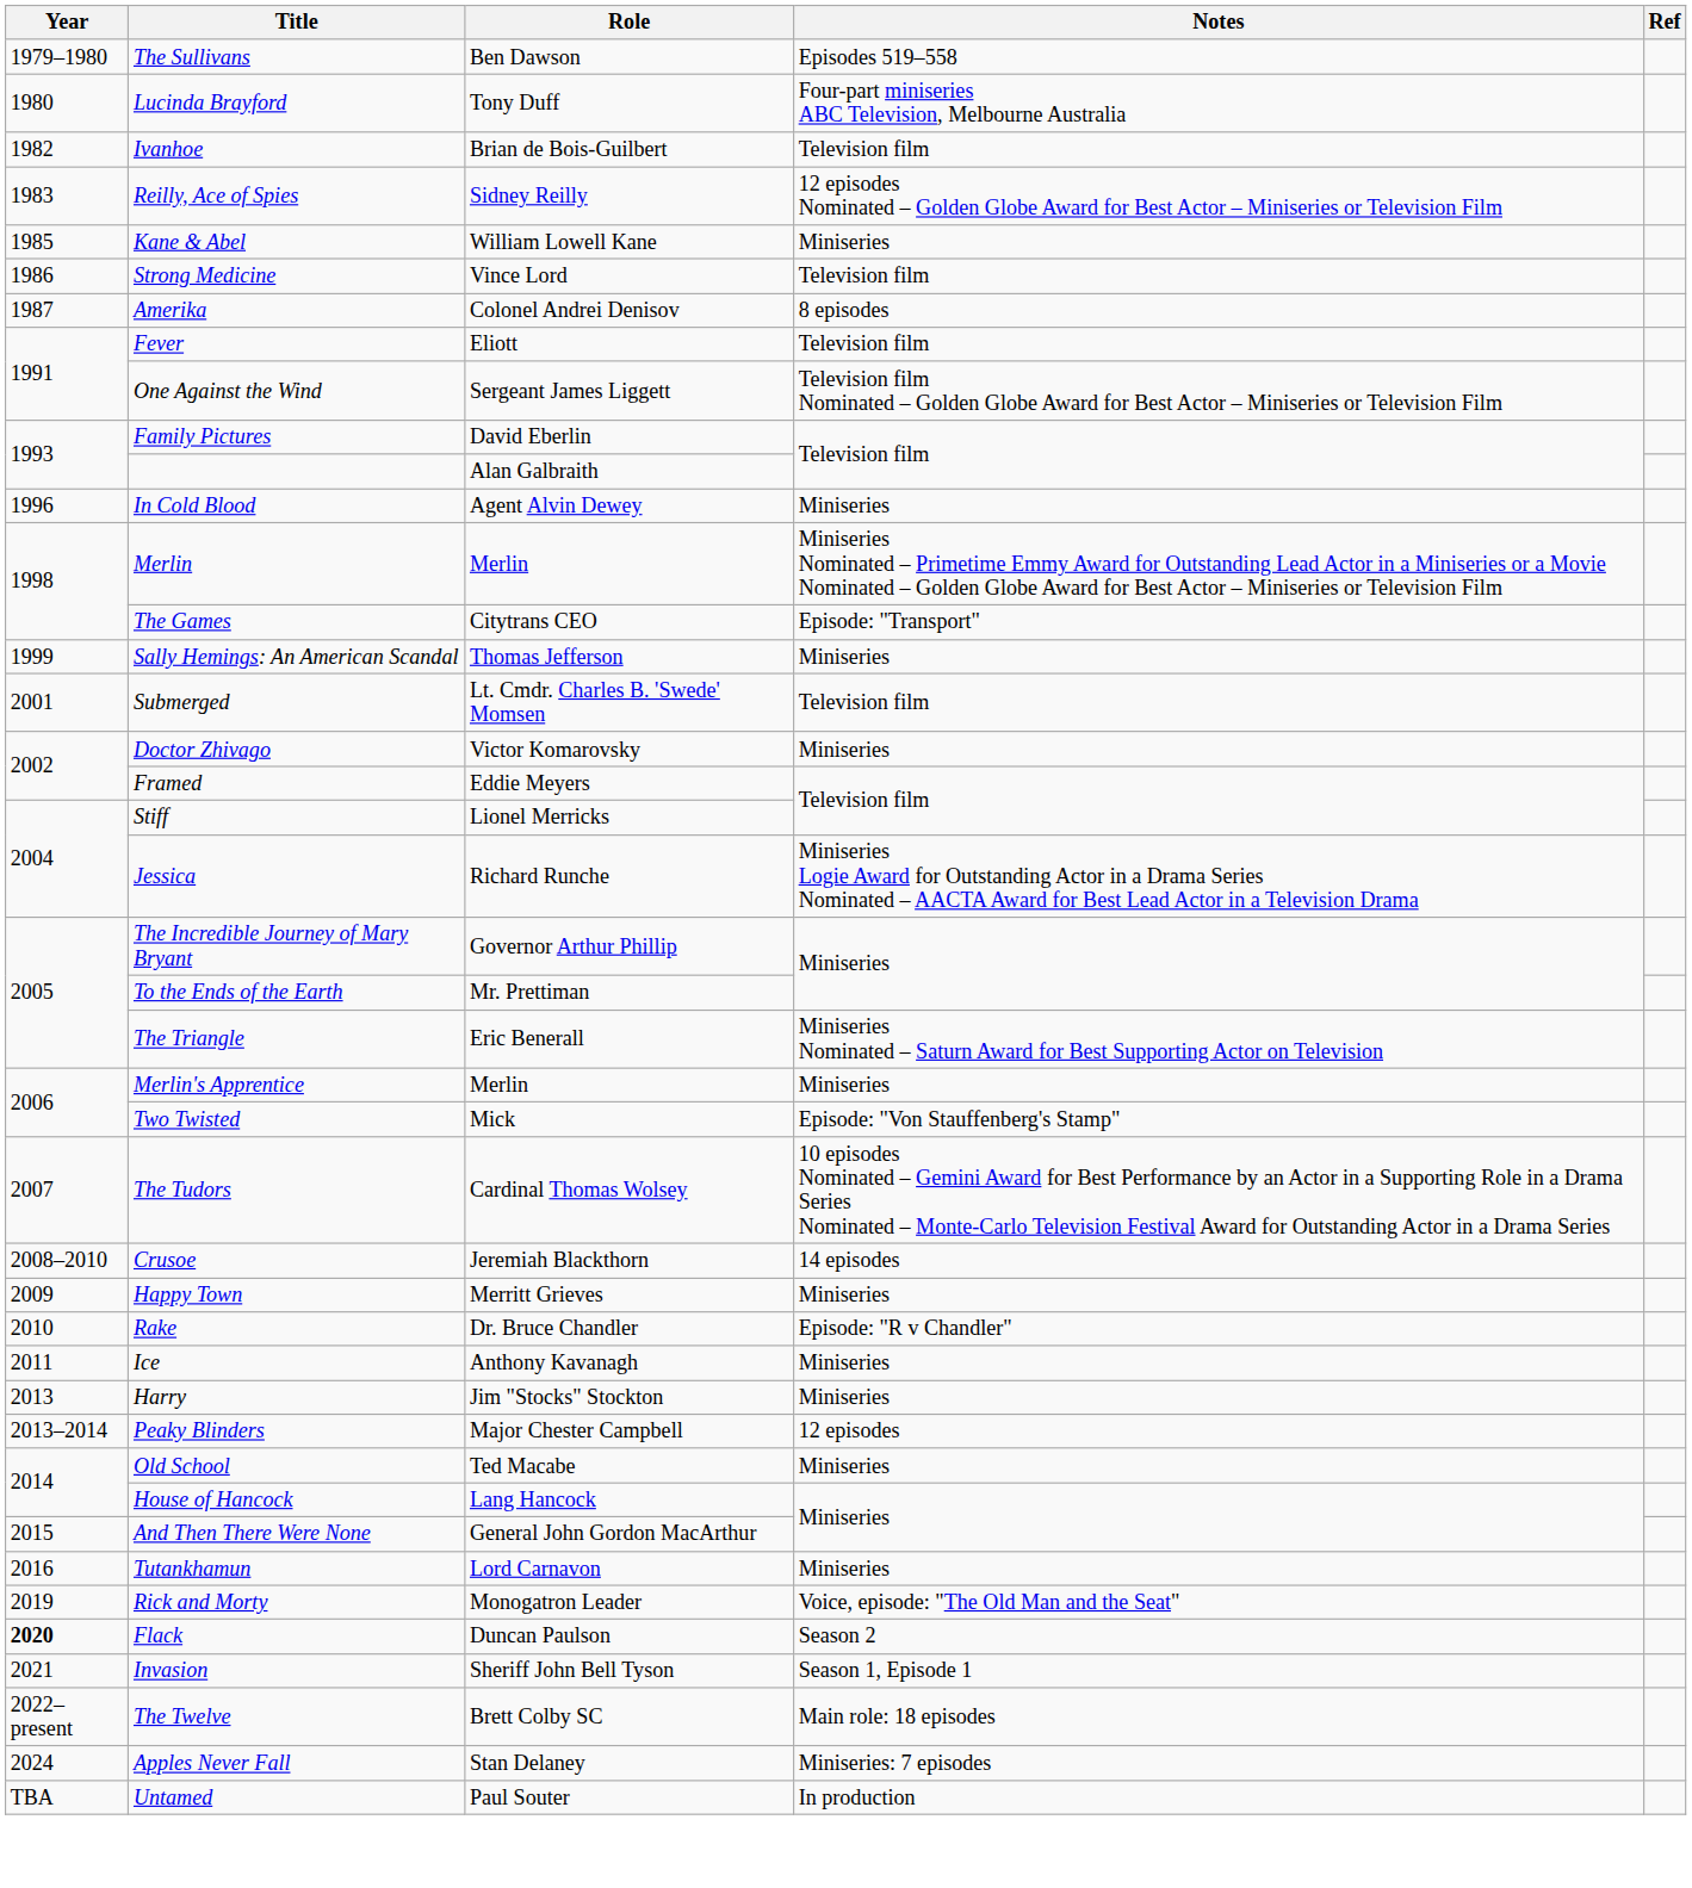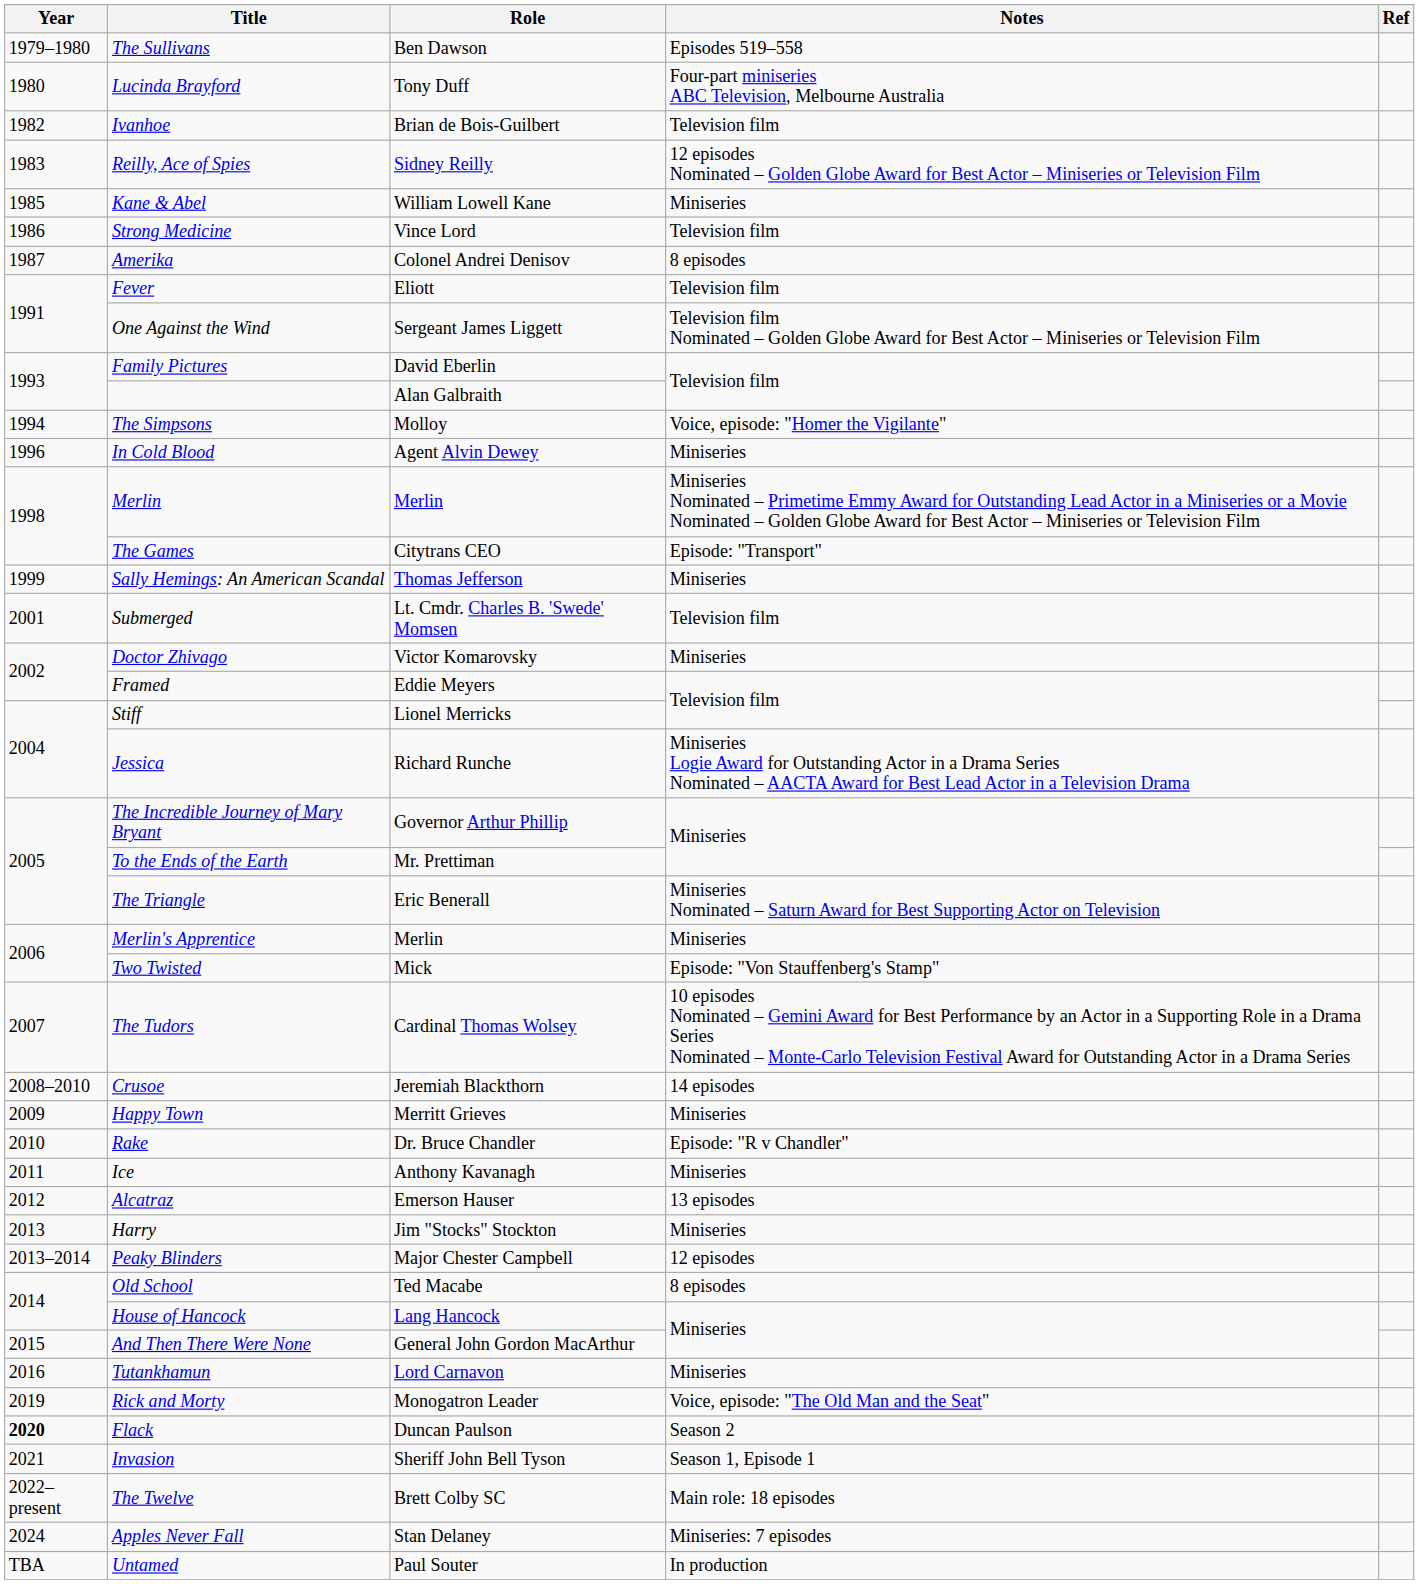+ row: 1994 | The Simpsons | Molloy | Voice, episode: "Homer the Vigilante"
+ row: 2012 | Alcatraz | Emerson Hauser | 13 episodes
Old School | Notes: Miniseries -> 8 episodes
